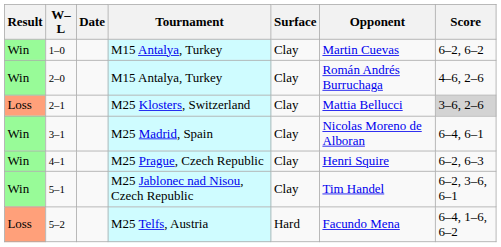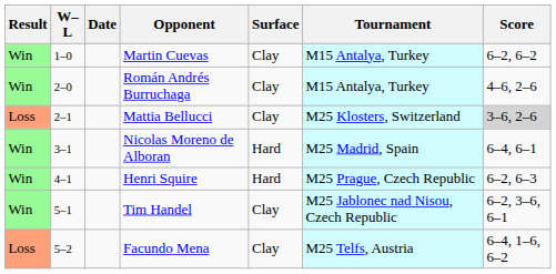columns swapped: Tournament <-> Opponent
3–1 | Surface: Clay -> Hard
4–1 | Surface: Clay -> Hard
5–2 | Surface: Hard -> Clay
